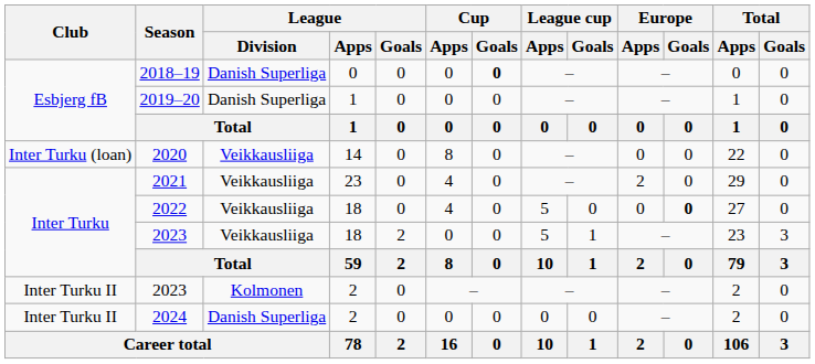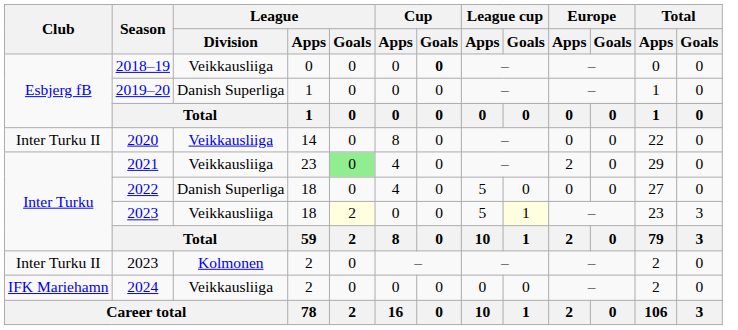2018–19 | League / Division: Danish Superliga -> Veikkausliiga
2020 | Club: Inter Turku (loan) -> Inter Turku II
2021 | League / Goals: no background -> lightgreen background
2022 | League / Division: Veikkausliiga -> Danish Superliga
2022 | Europe / Goals: bold -> normal
2023 / 18 | League / Goals: no background -> lightyellow background
2023 / 18 | League cup / Goals: no background -> lightyellow background
2024 | Club: Inter Turku II -> IFK Mariehamn
2024 | League / Division: Danish Superliga -> Veikkausliiga
